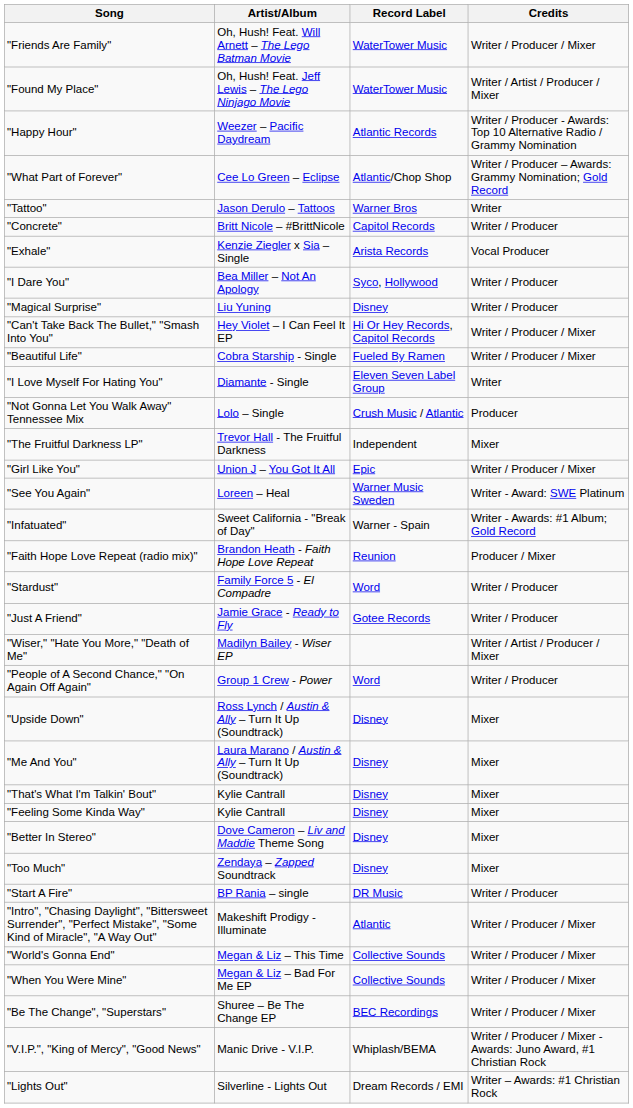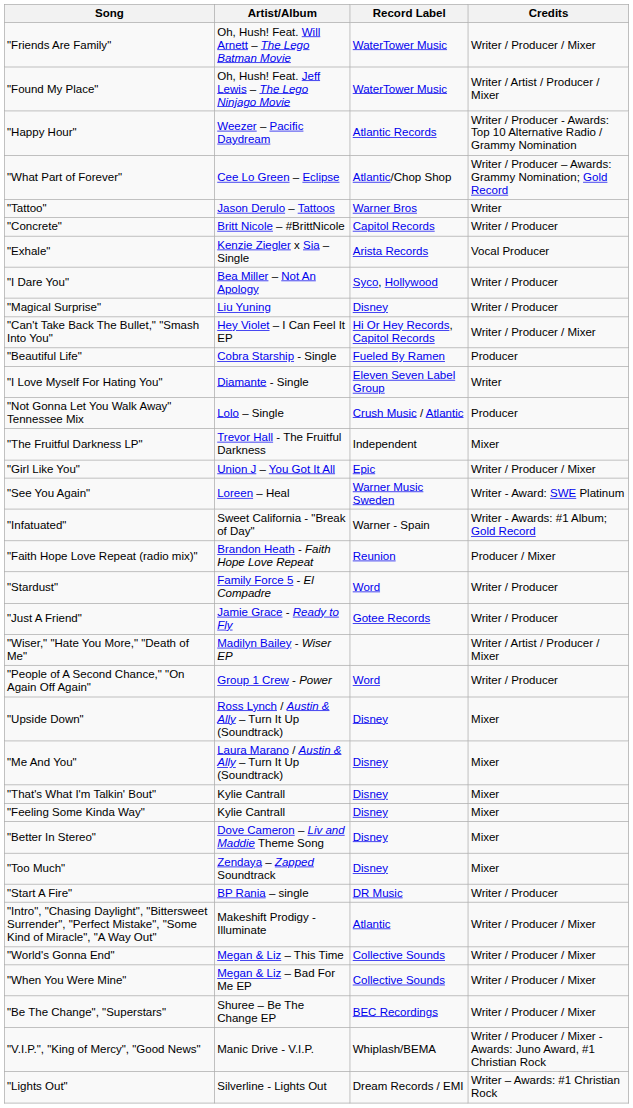"Beautiful Life" | Credits: Writer / Producer / Mixer -> Producer
